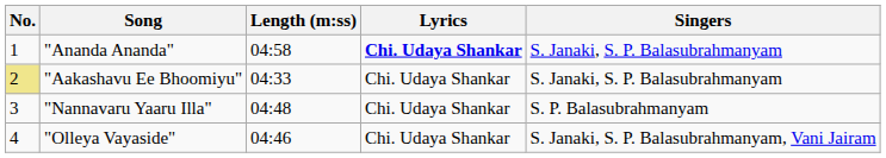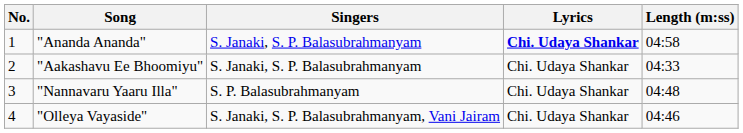columns swapped: Singers <-> Length (m:ss)
"Aakashavu Ee Bhoomiyu" | No.: khaki background -> no background
